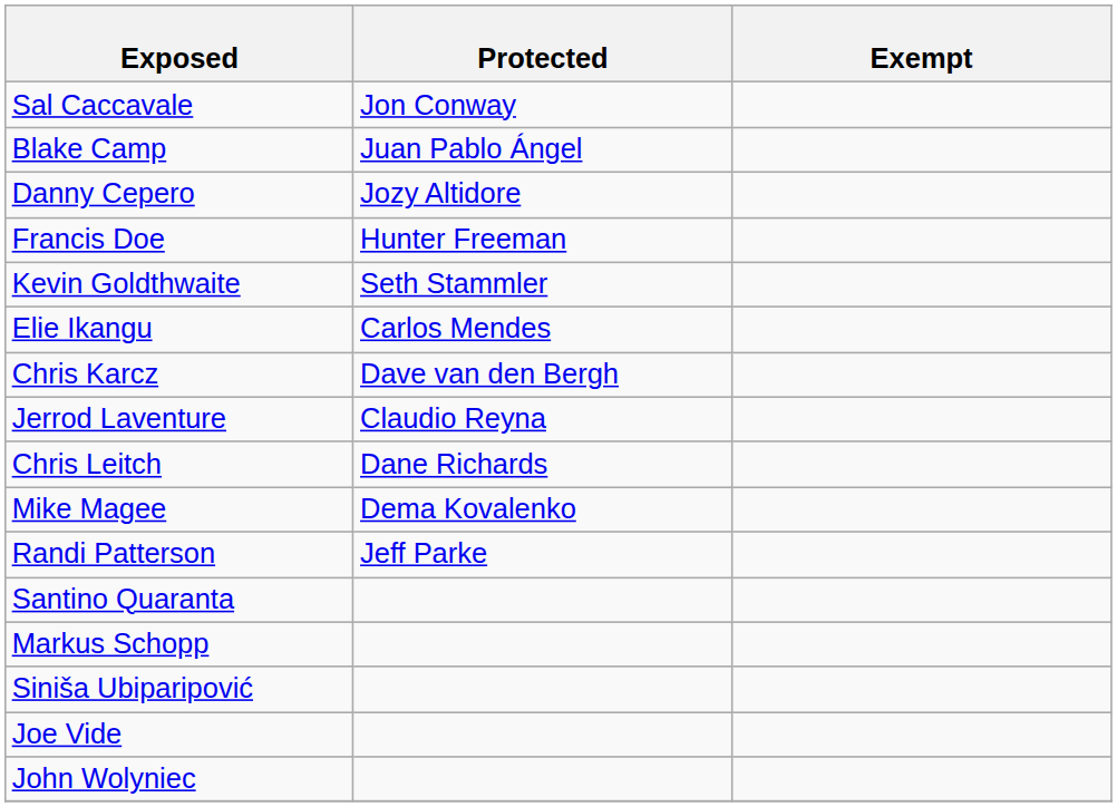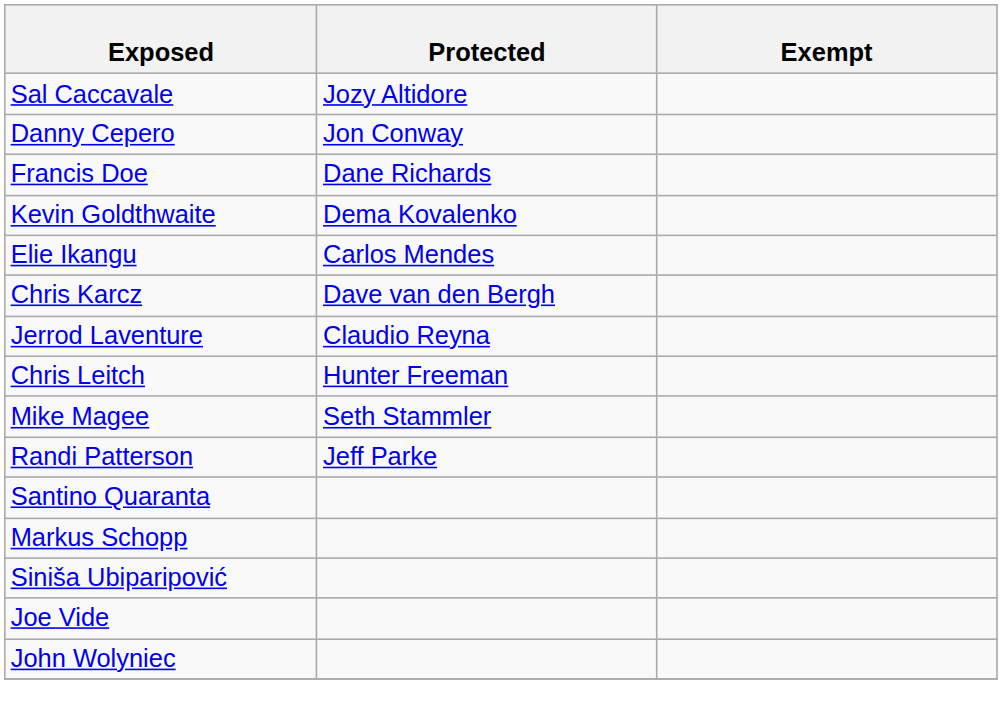Sal Caccavale | Protected: Jon Conway -> Jozy Altidore
- row: Blake Camp | Juan Pablo Ángel
Danny Cepero | Protected: Jozy Altidore -> Jon Conway
Francis Doe | Protected: Hunter Freeman -> Dane Richards
Kevin Goldthwaite | Protected: Seth Stammler -> Dema Kovalenko
Chris Leitch | Protected: Dane Richards -> Hunter Freeman
Mike Magee | Protected: Dema Kovalenko -> Seth Stammler
